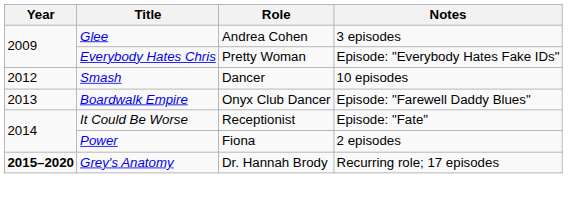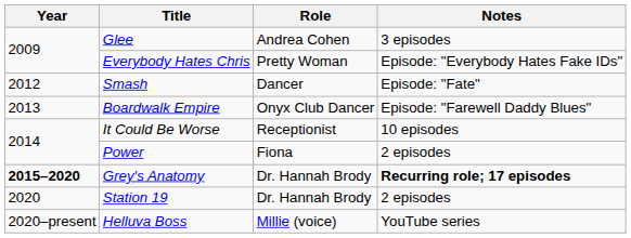Smash | Notes: 10 episodes -> Episode: "Fate"
It Could Be Worse | Notes: Episode: "Fate" -> 10 episodes
Grey's Anatomy | Notes: normal -> bold
+ row: 2020 | Station 19 | Dr. Hannah Brody | 2 episodes
+ row: 2020–present | Helluva Boss | Millie (voice) | YouTube series
